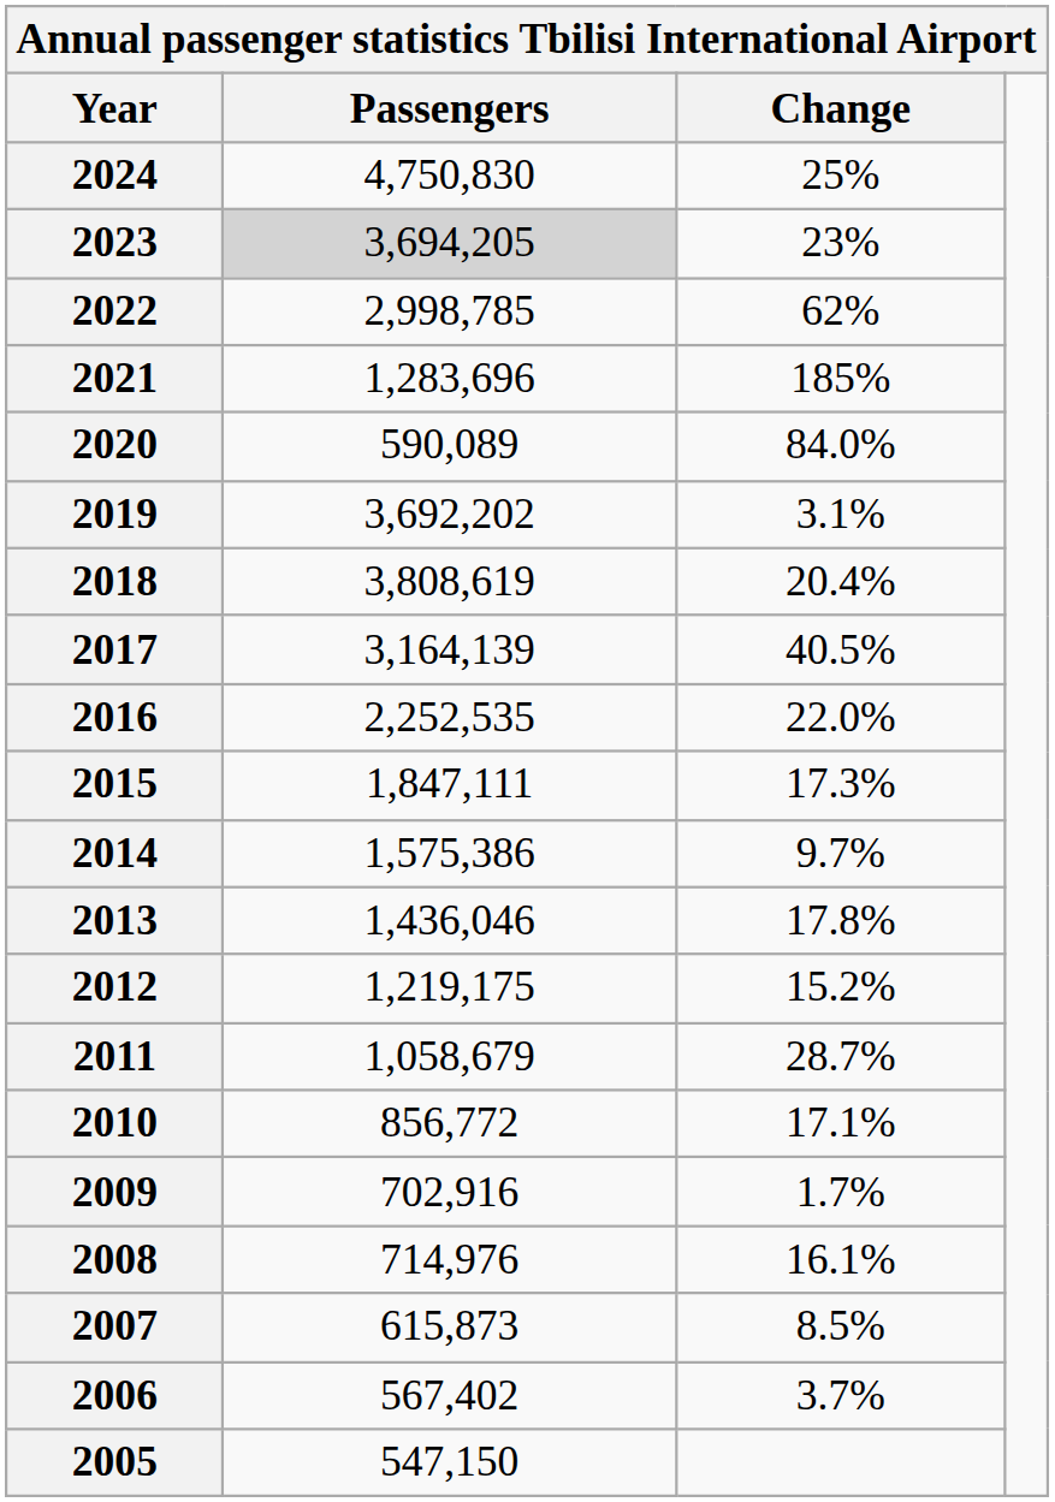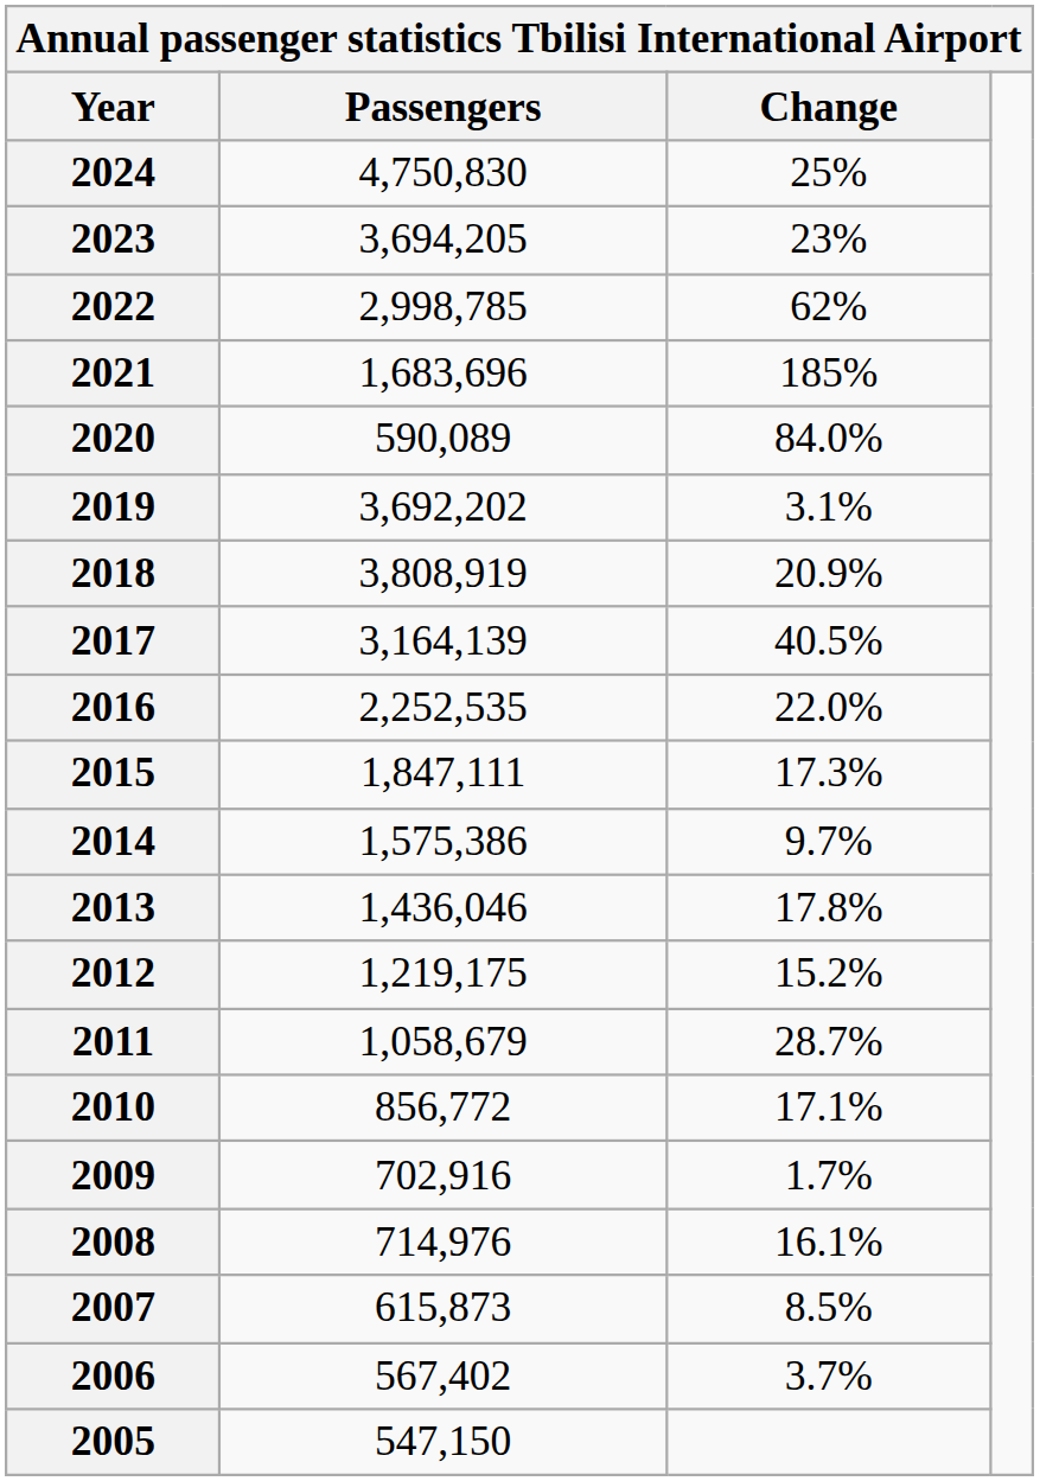2023 | Passengers: lightgrey background -> no background
2021 | Passengers: 1,283,696 -> 1,683,696
2018 | Passengers: 3,808,619 -> 3,808,919
2018 | Change: 20.4% -> 20.9%
